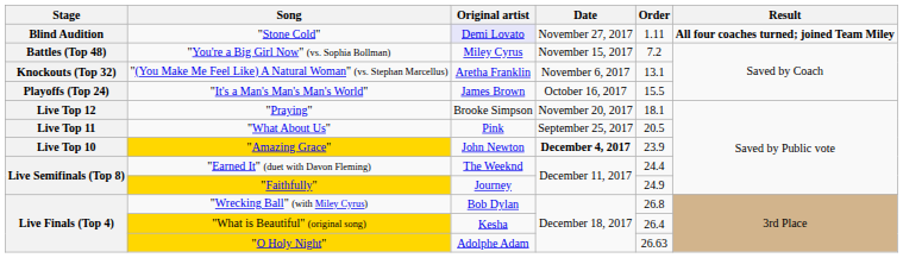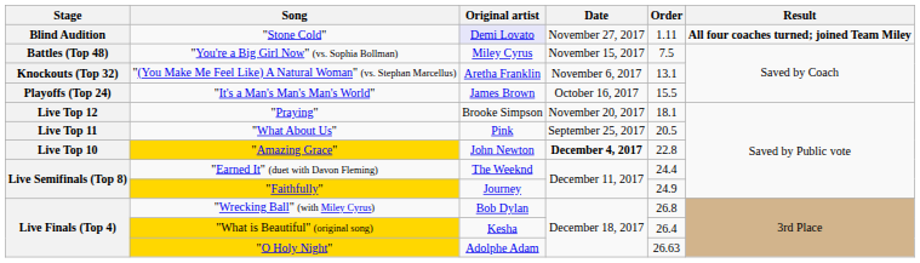"You're a Big Girl Now" (vs. Sophia Bollman) | Order: 7.2 -> 7.5
"Amazing Grace" | Order: 23.9 -> 22.8
